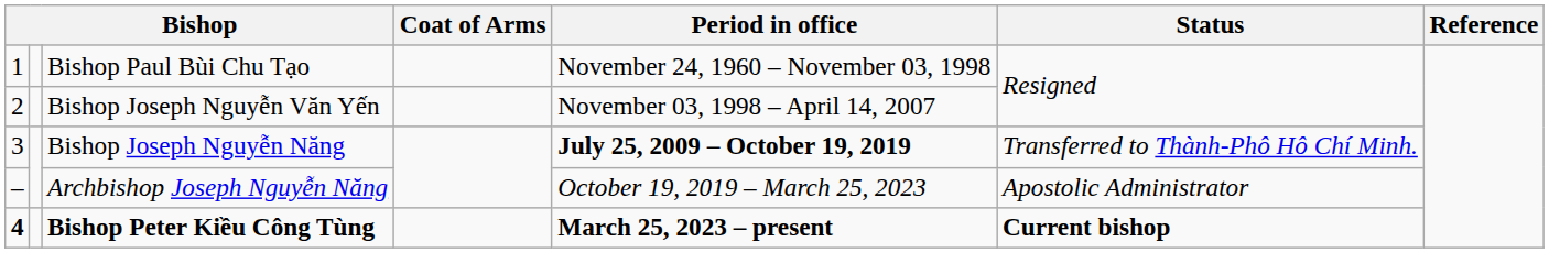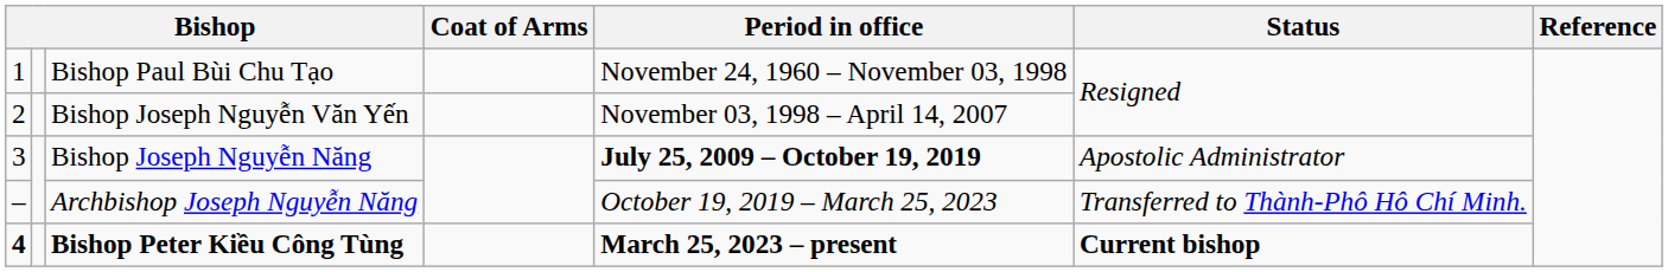Bishop Joseph Nguyễn Năng | Status: Transferred to Thành-Phô Hô Chí Minh. -> Apostolic Administrator
Archbishop Joseph Nguyễn Năng | Status: Apostolic Administrator -> Transferred to Thành-Phô Hô Chí Minh.
